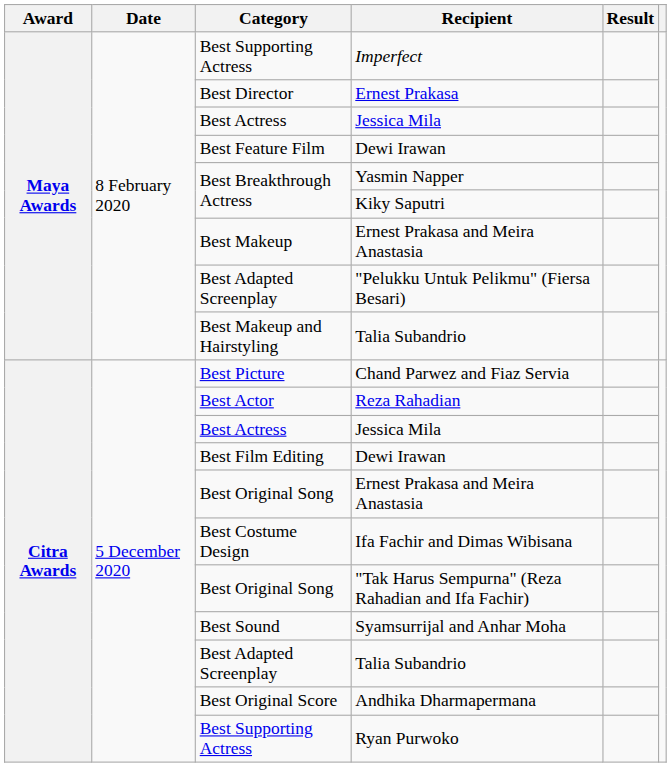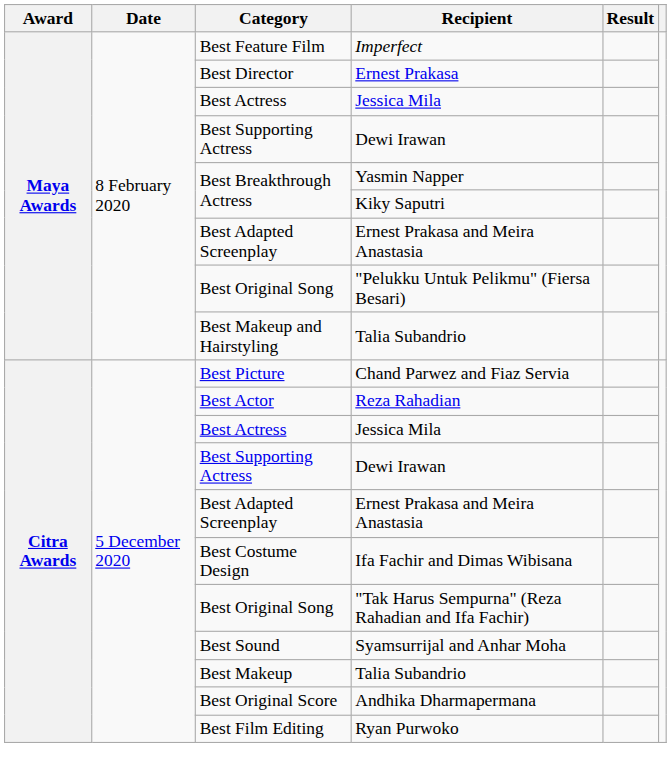Imperfect | Category: Best Supporting Actress -> Best Feature Film
Maya Awards / Dewi Irawan | Category: Best Feature Film -> Best Supporting Actress
Maya Awards / Ernest Prakasa and Meira Anastasia | Category: Best Makeup -> Best Adapted Screenplay
"Pelukku Untuk Pelikmu" (Fiersa Besari) | Category: Best Adapted Screenplay -> Best Original Song
Citra Awards / Dewi Irawan | Category: Best Film Editing -> Best Supporting Actress
Citra Awards / Ernest Prakasa and Meira Anastasia | Category: Best Original Song -> Best Adapted Screenplay
Citra Awards / Talia Subandrio | Category: Best Adapted Screenplay -> Best Makeup
Ryan Purwoko | Category: Best Supporting Actress -> Best Film Editing
